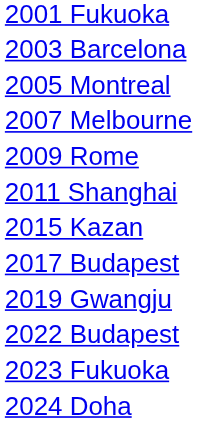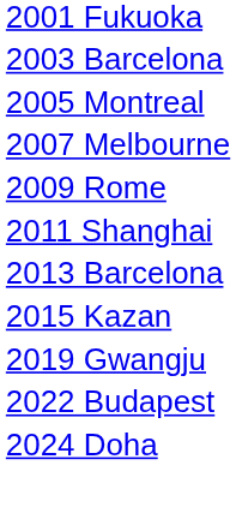+ row: 2013 Barcelona
- row: 2017 Budapest
- row: 2023 Fukuoka
